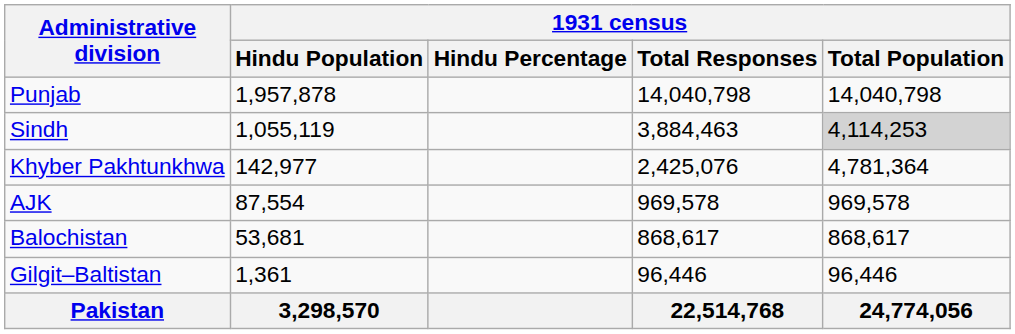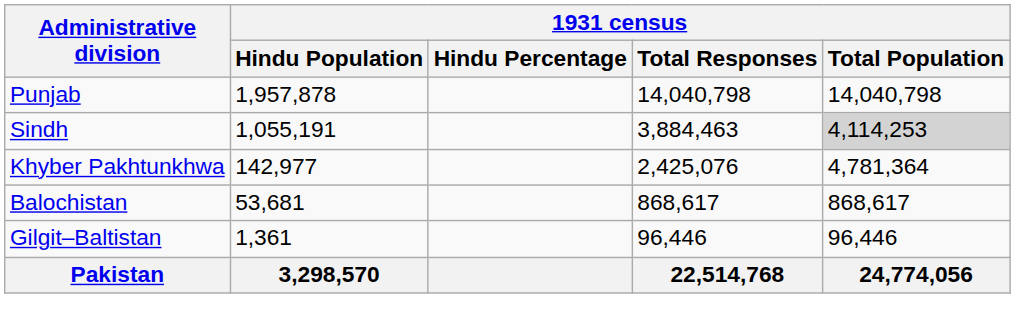Sindh | 1931 census / Hindu Population: 1,055,119 -> 1,055,191
- row: AJK | 87,554 | 969,578 | 969,578
